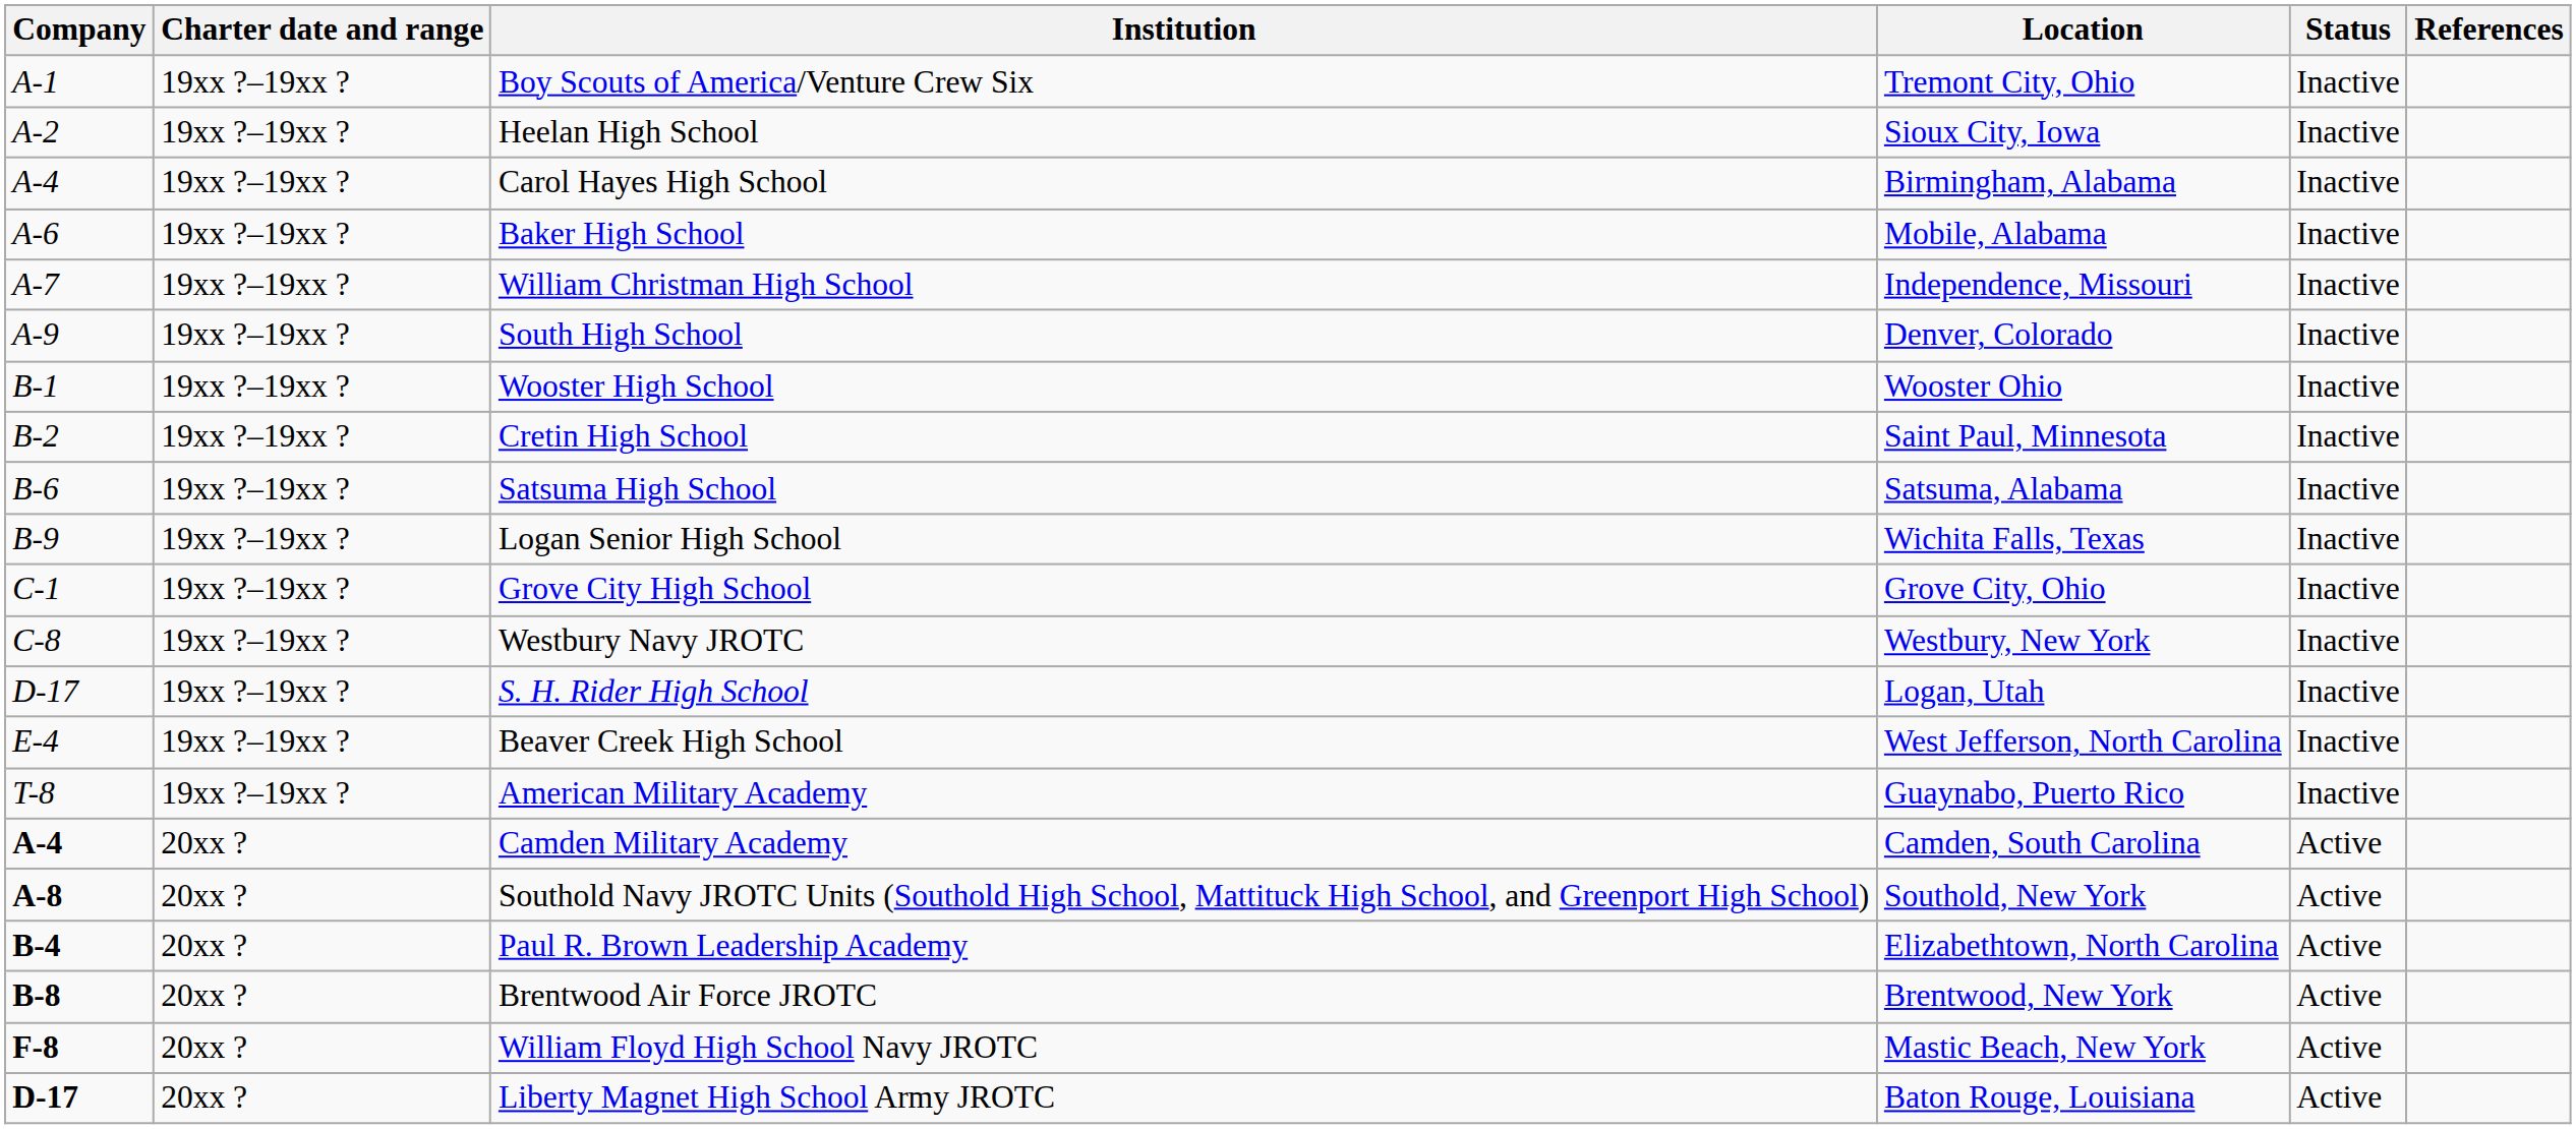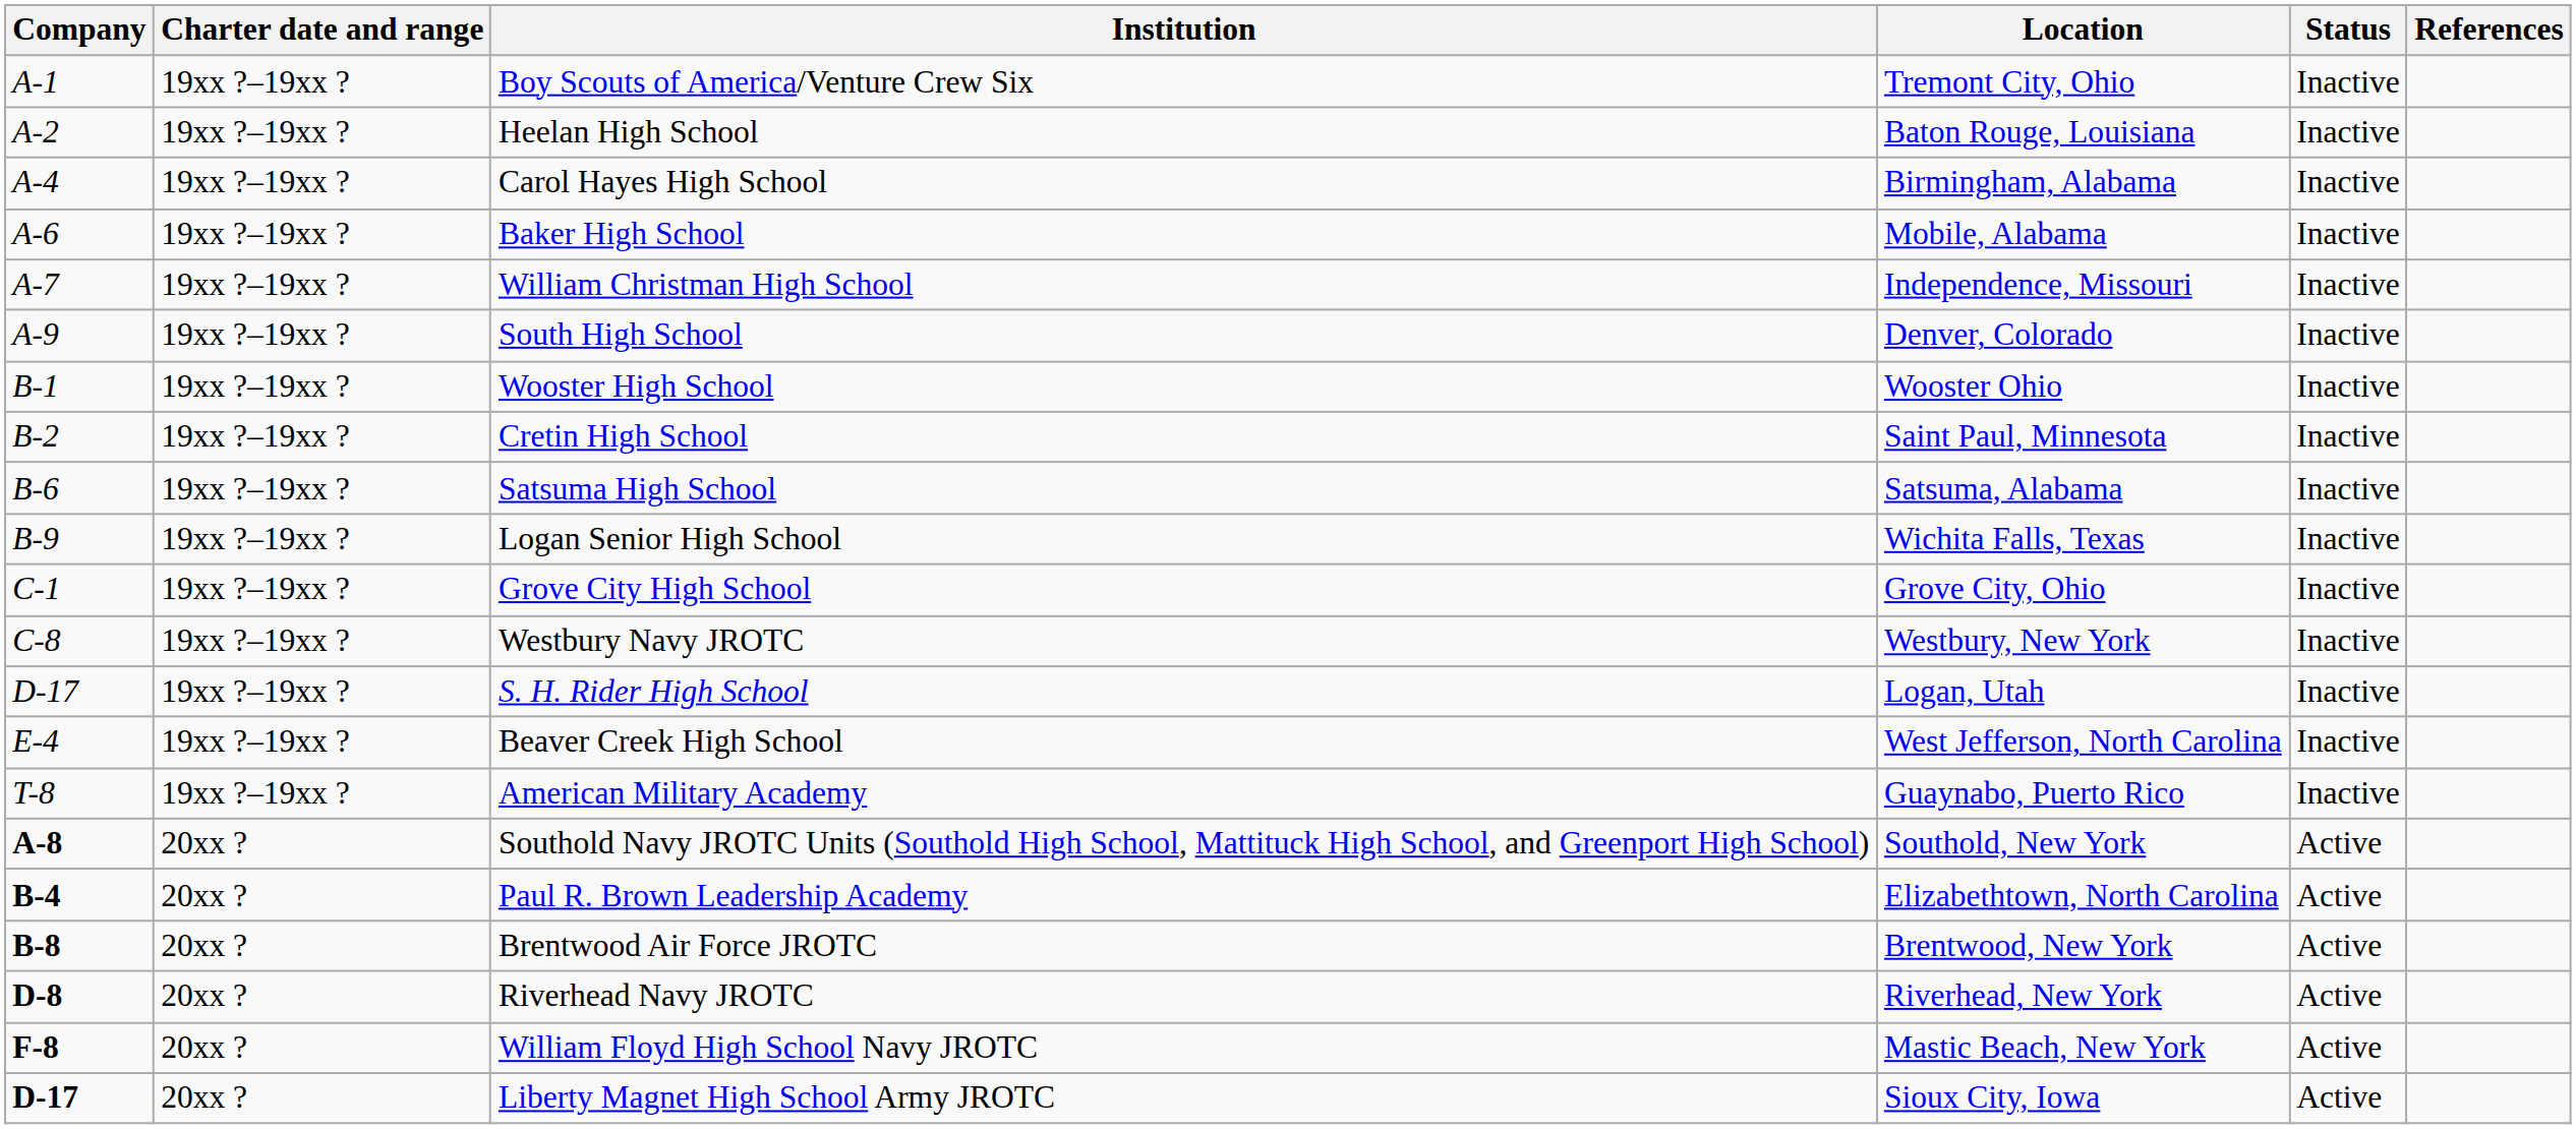Heelan High School | Location: Sioux City, Iowa -> Baton Rouge, Louisiana
- row: A-4 | 20xx ? | Camden Military Academy | Camden, South Carolina | Active
+ row: D-8 | 20xx ? | Riverhead Navy JROTC | Riverhead, New York | Active
Liberty Magnet High School Army JROTC | Location: Baton Rouge, Louisiana -> Sioux City, Iowa
